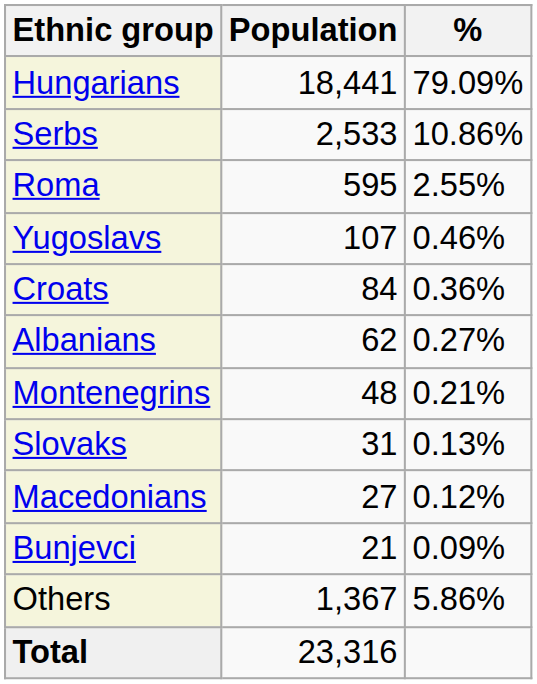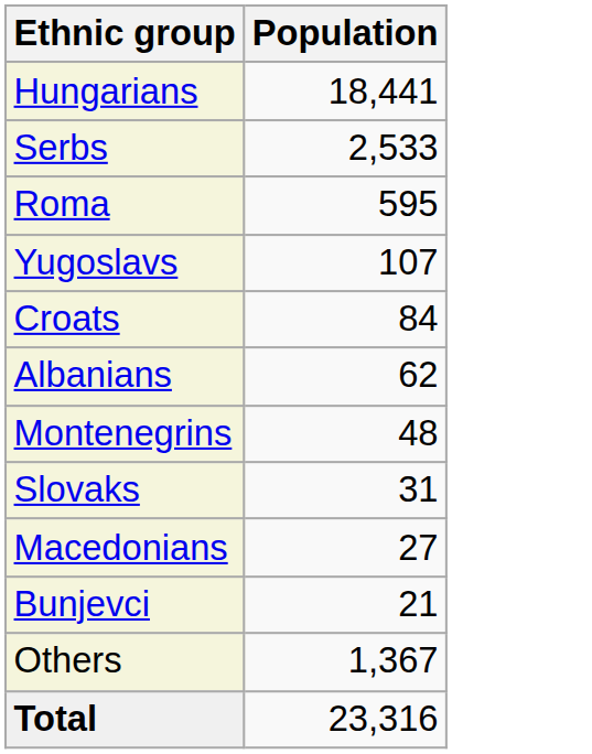- column: % | 79.09% | 10.86% | 2.55% | 0.46% | 0.36% | 0.27% | 0.21% | 0.13% | 0.12% | 0.09% | 5.86%
